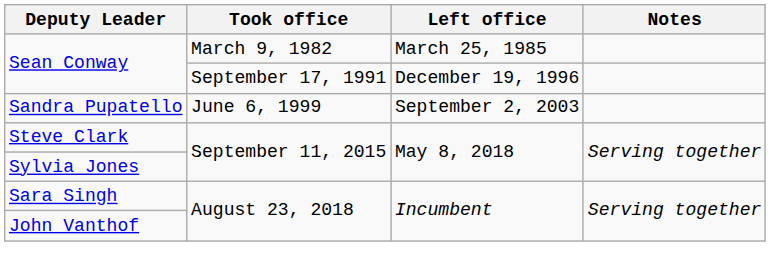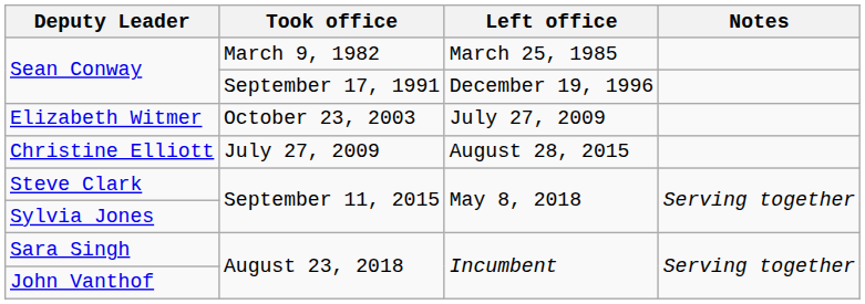- row: Sandra Pupatello | June 6, 1999 | September 2, 2003
+ row: Elizabeth Witmer | October 23, 2003 | July 27, 2009
+ row: Christine Elliott | July 27, 2009 | August 28, 2015
